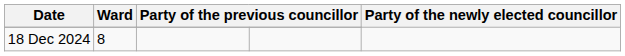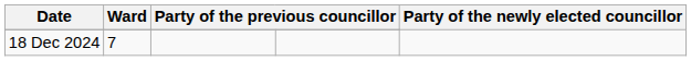18 Dec 2024 | Ward: 8 -> 7
